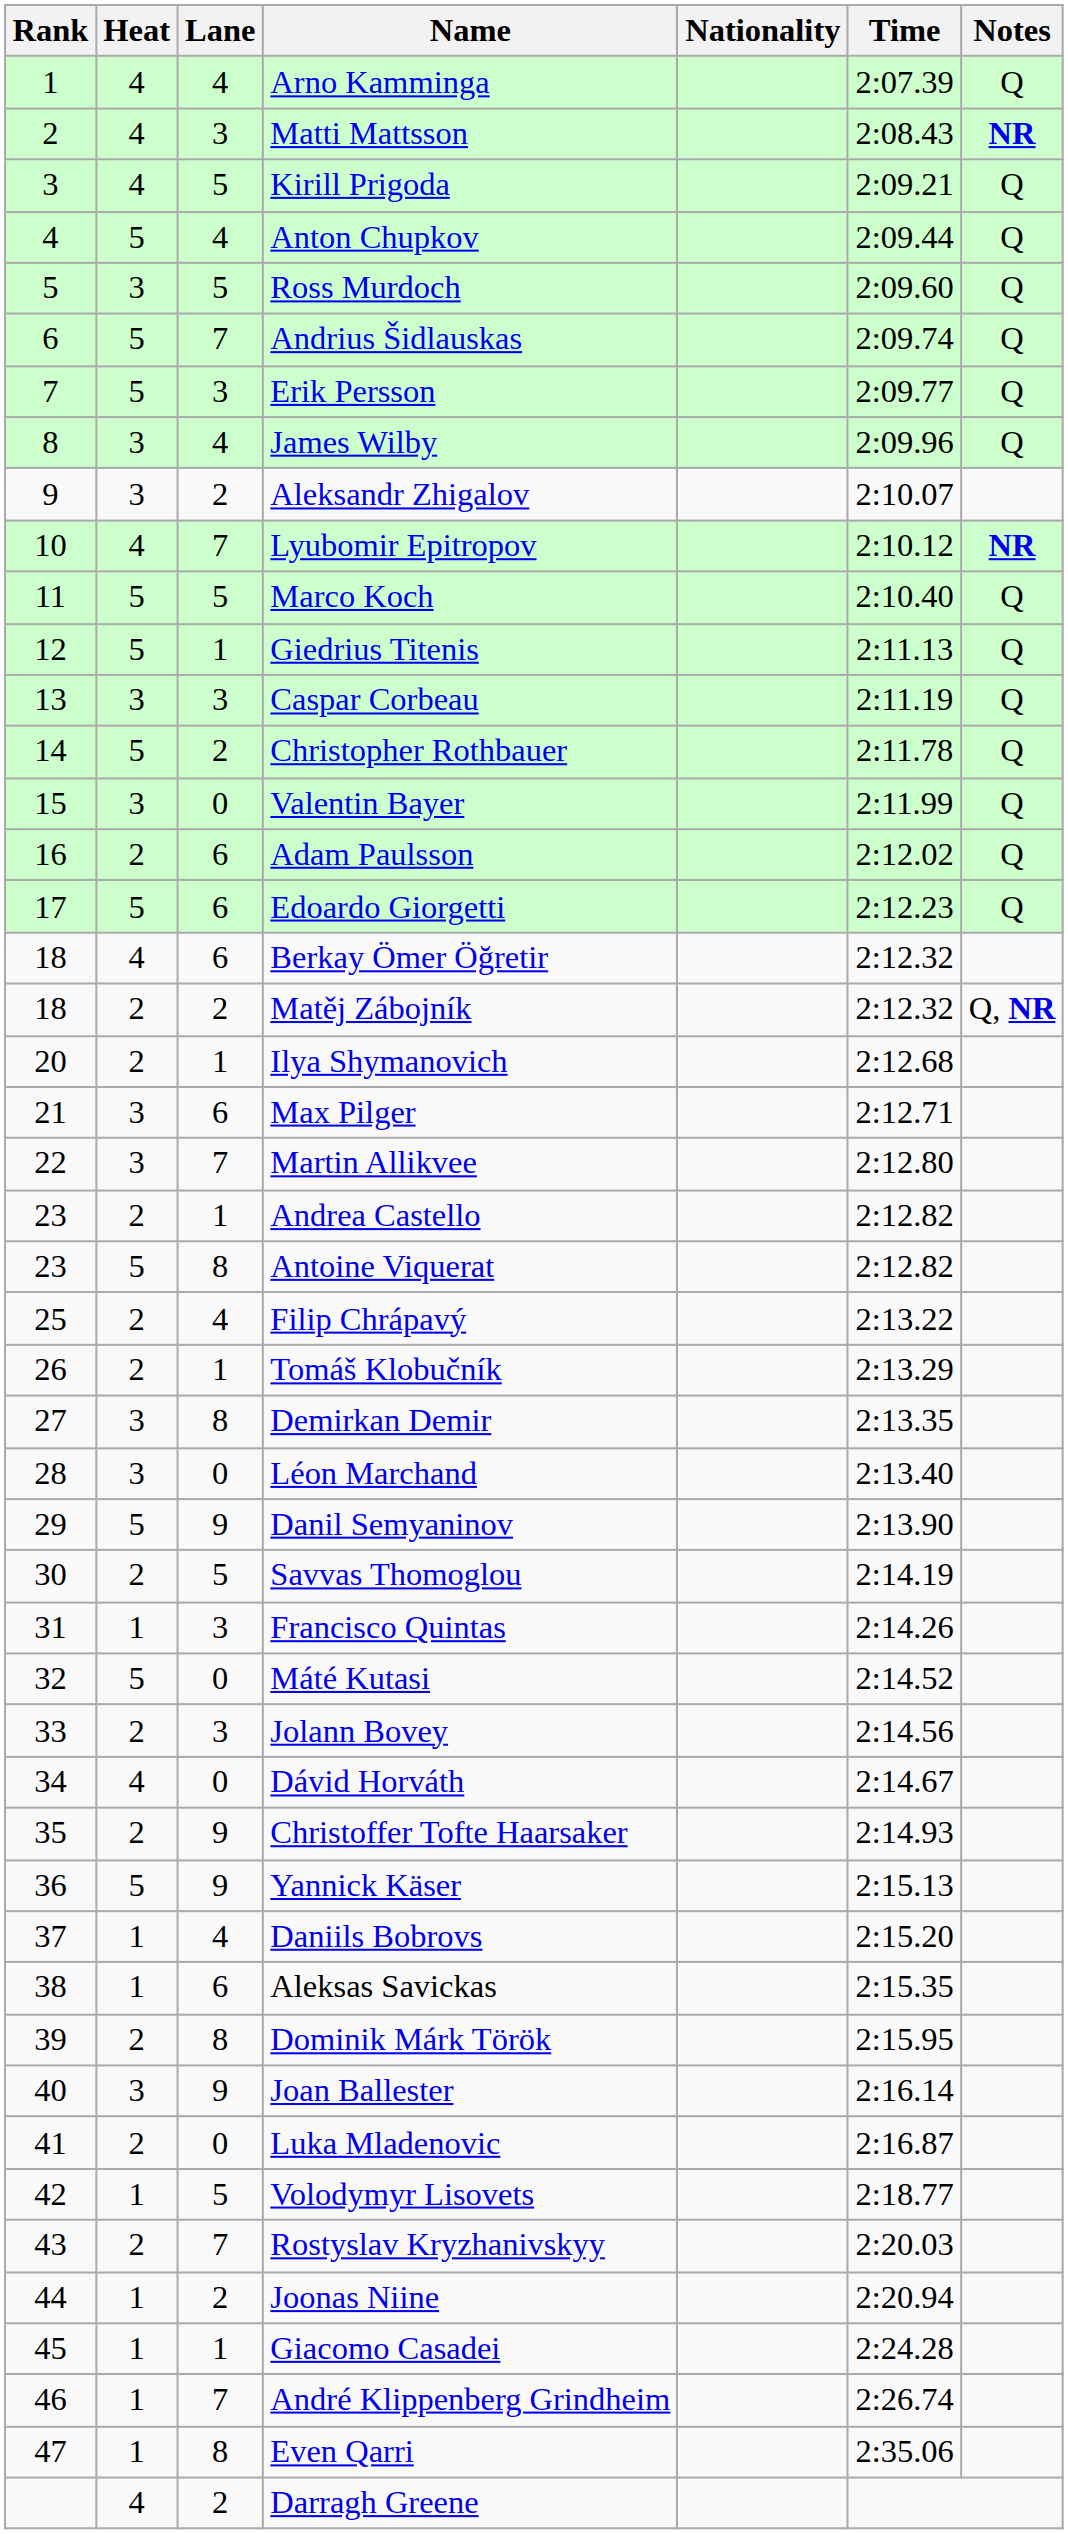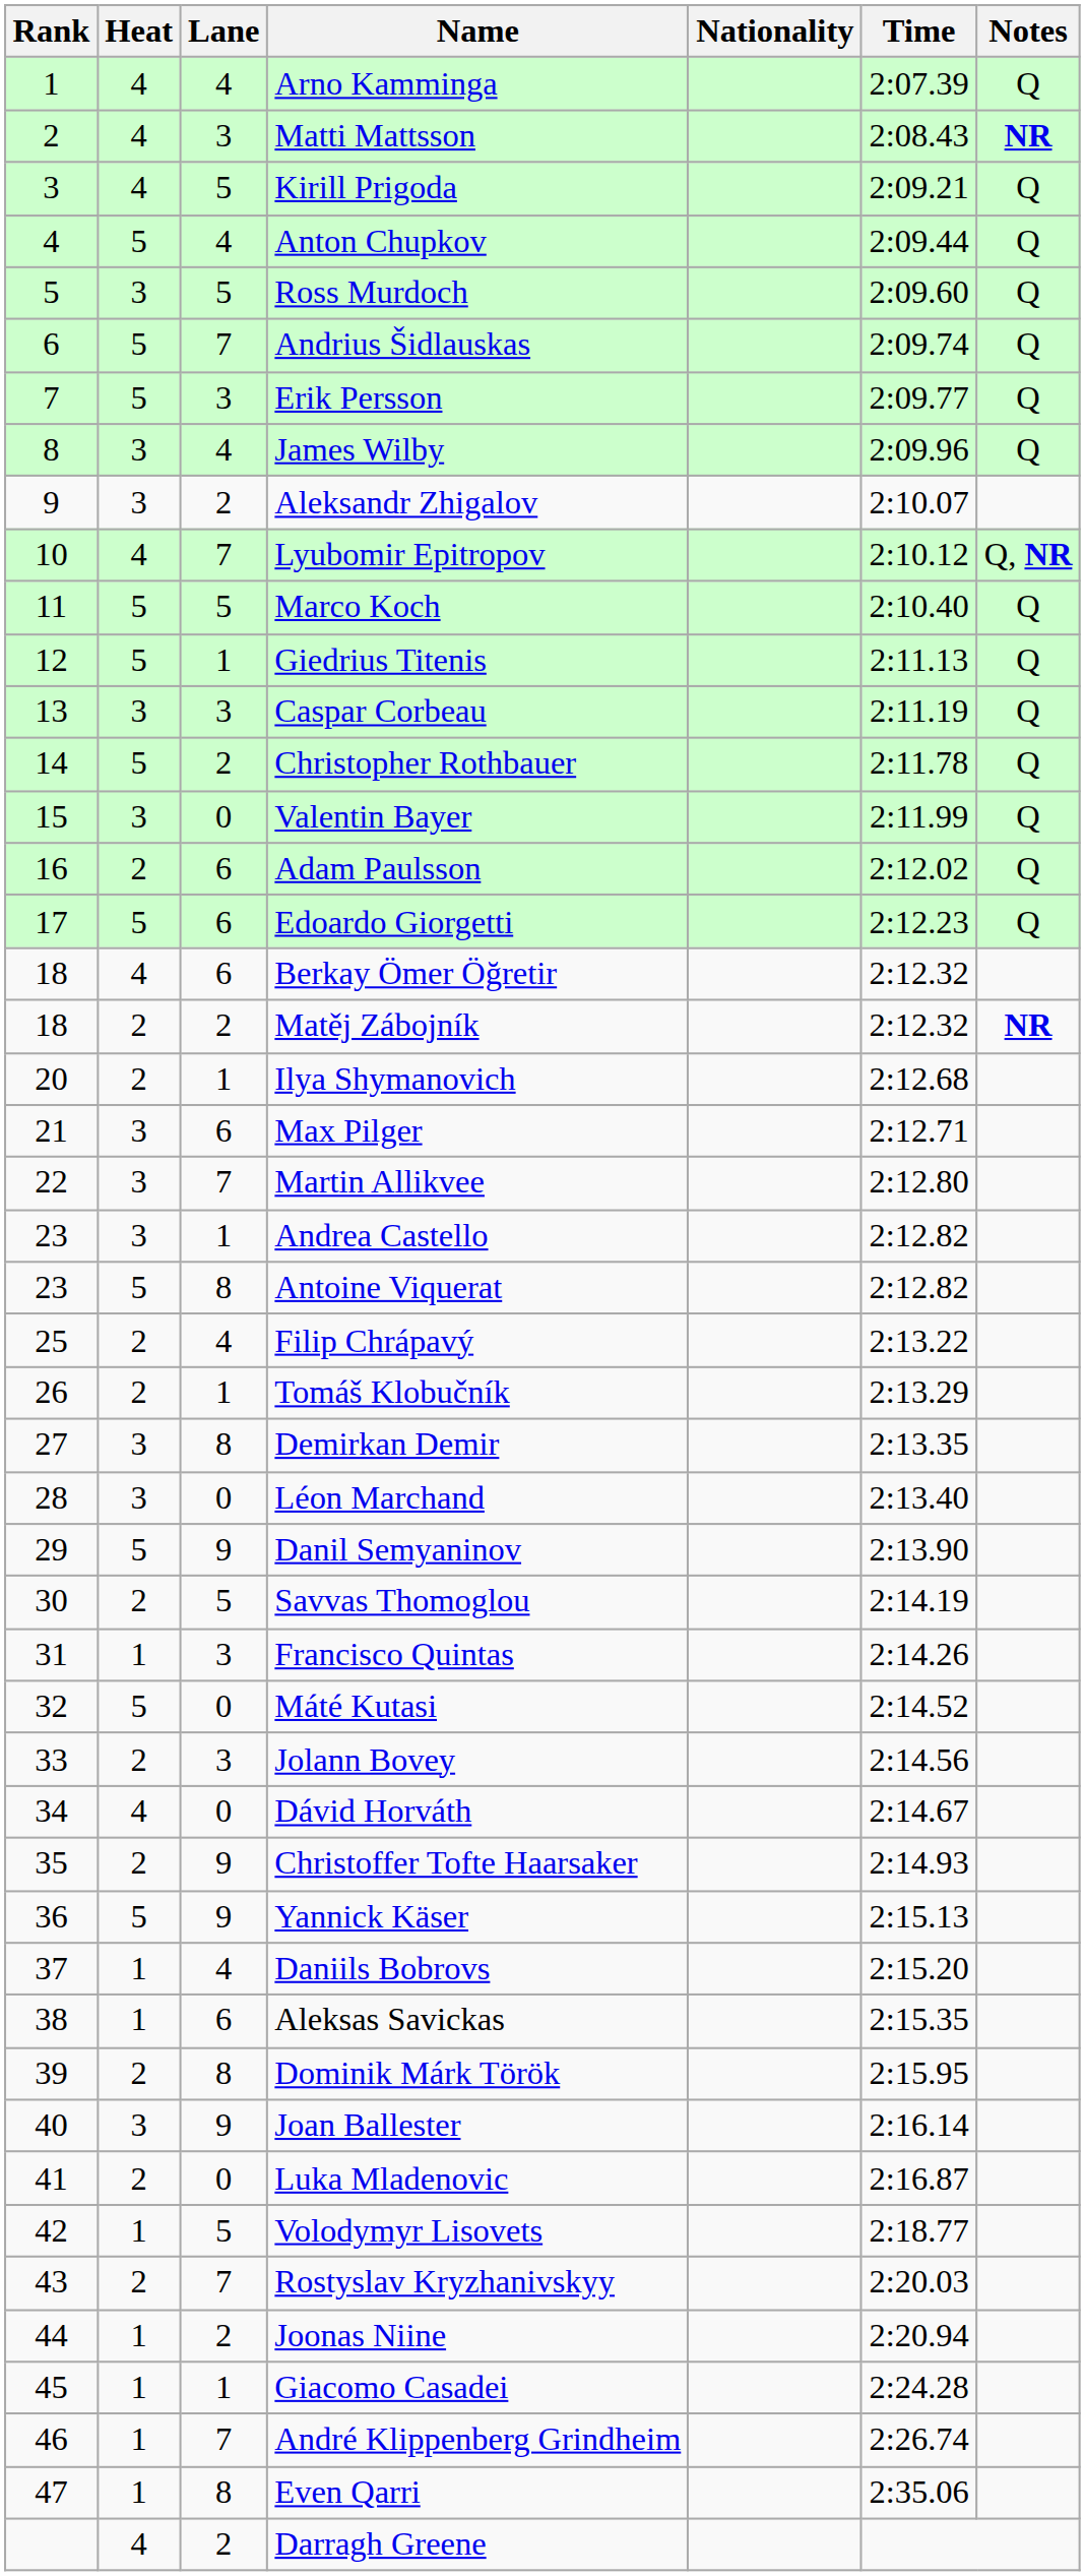Lyubomir Epitropov | Notes: NR -> Q, NR
Matěj Zábojník | Notes: Q, NR -> NR
Andrea Castello | Heat: 2 -> 3
